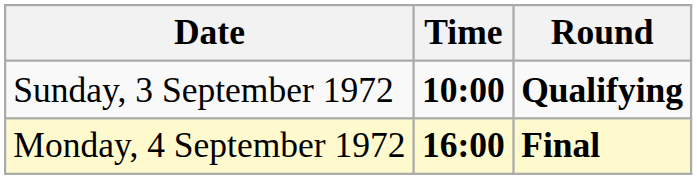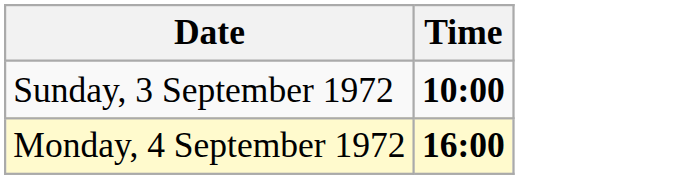- column: Round | Qualifying | Final
